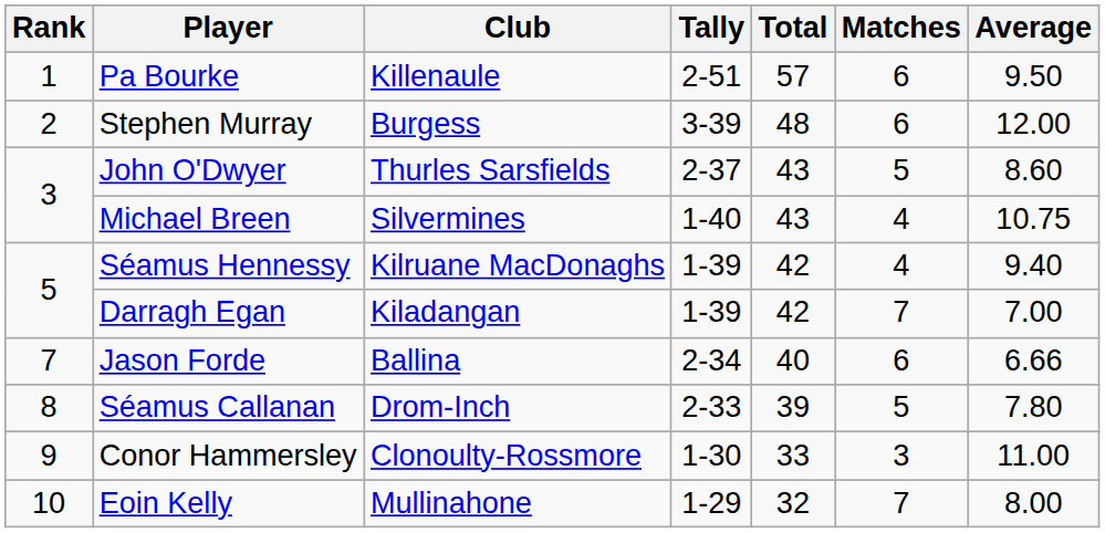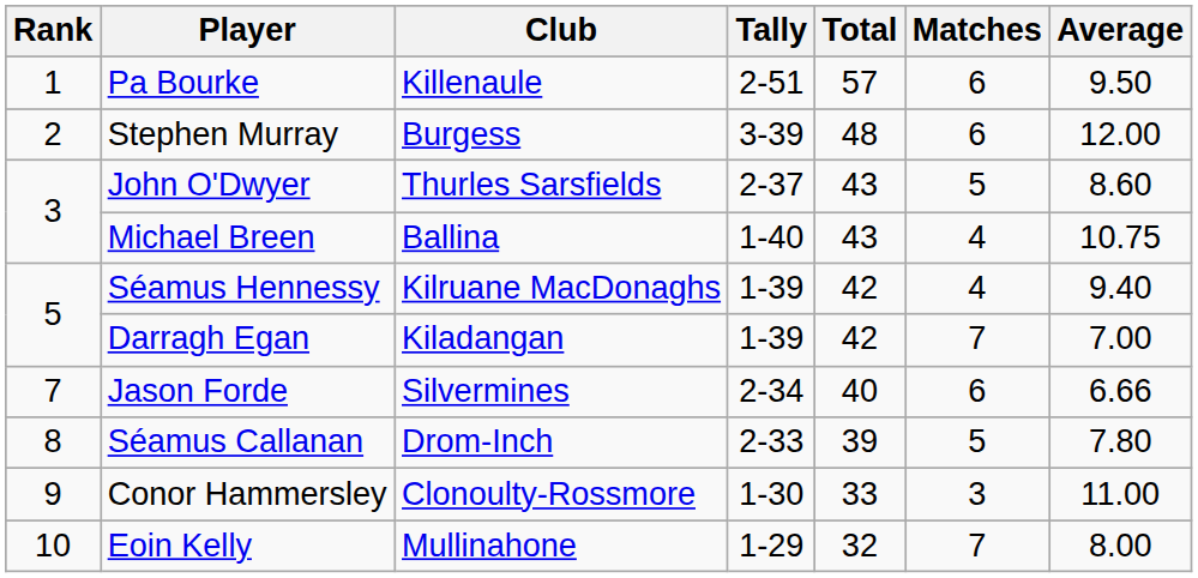Michael Breen | Club: Silvermines -> Ballina
Jason Forde | Club: Ballina -> Silvermines
